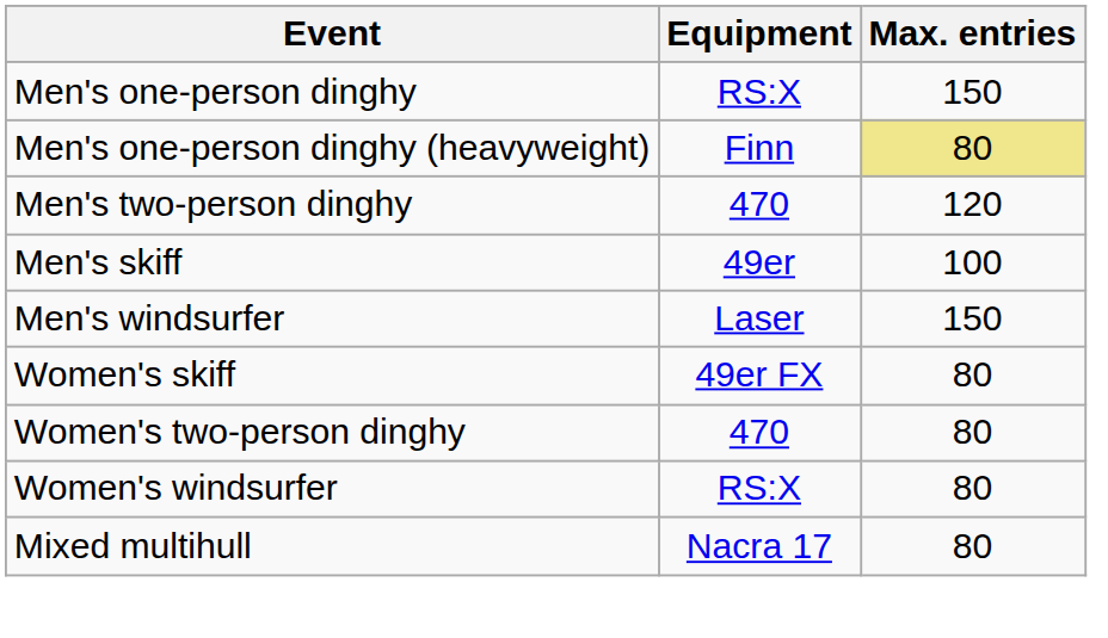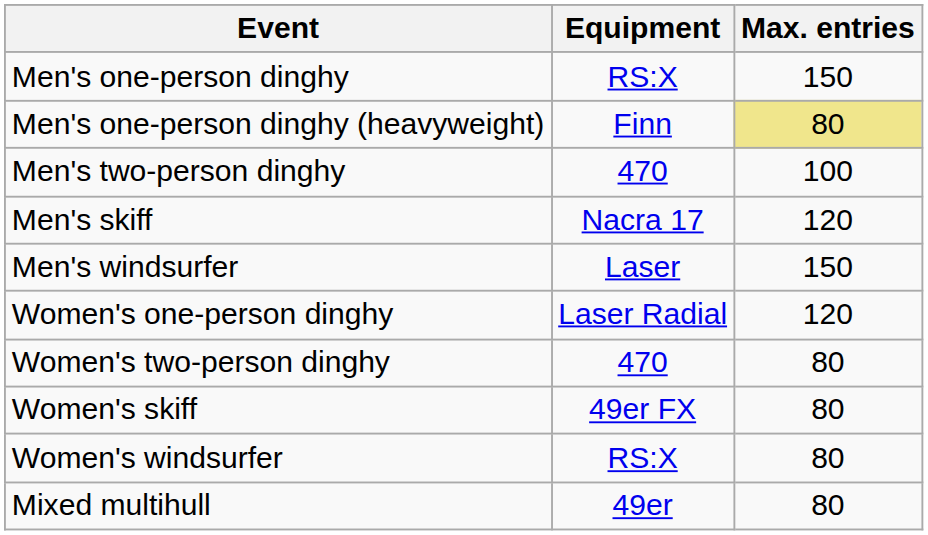Men's two-person dinghy | Max. entries: 120 -> 100
Men's skiff | Equipment: 49er -> Nacra 17
Men's skiff | Max. entries: 100 -> 120
+ row: Women's one-person dinghy | Laser Radial | 120
rows swapped: Women's two-person dinghy <-> Women's skiff
Mixed multihull | Equipment: Nacra 17 -> 49er
